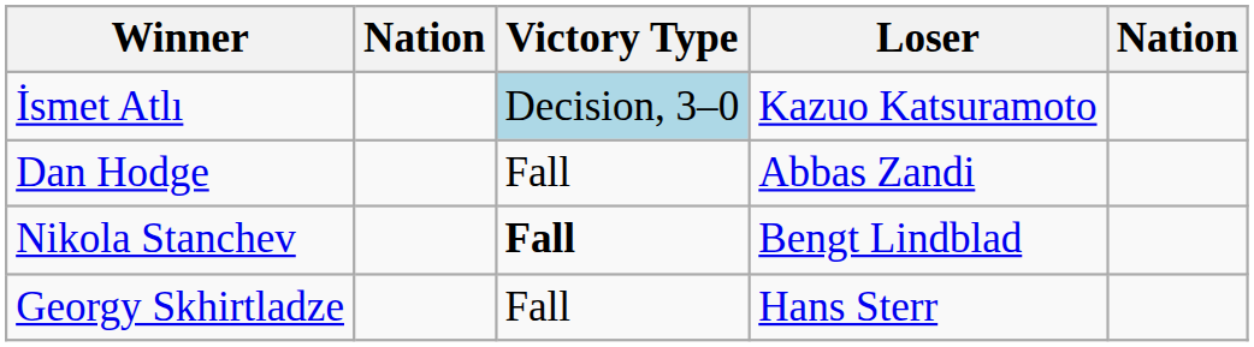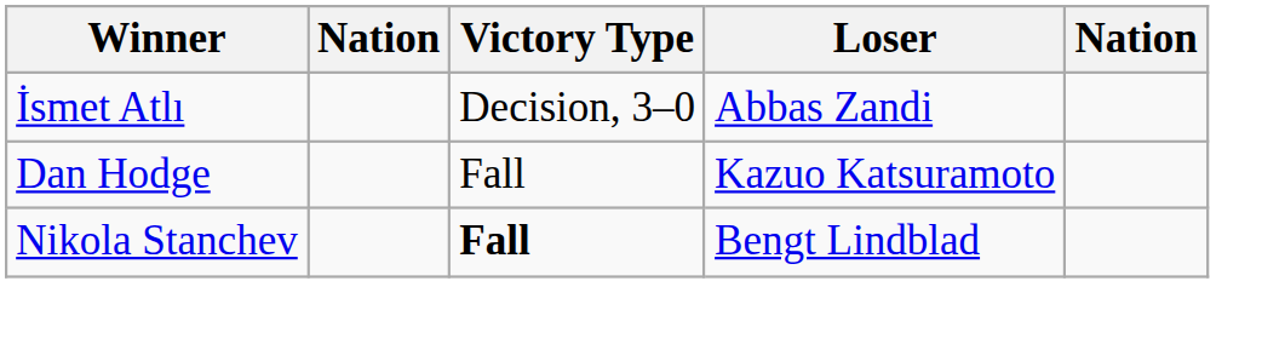İsmet Atlı | Victory Type: lightblue background -> no background
İsmet Atlı | Loser: Kazuo Katsuramoto -> Abbas Zandi
Dan Hodge | Loser: Abbas Zandi -> Kazuo Katsuramoto
- row: Georgy Skhirtladze | Fall | Hans Sterr
